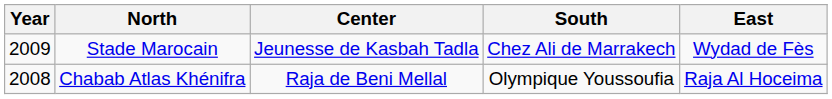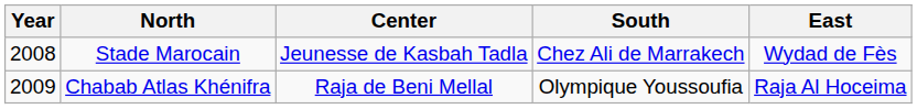Stade Marocain | Year: 2009 -> 2008
Chabab Atlas Khénifra | Year: 2008 -> 2009
